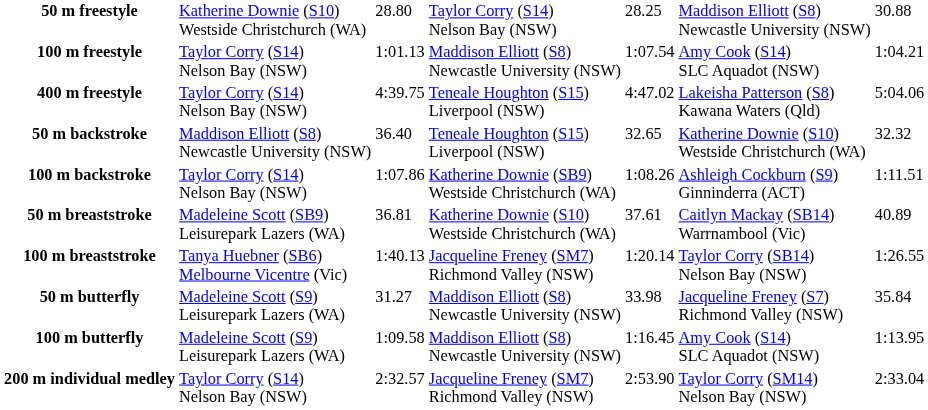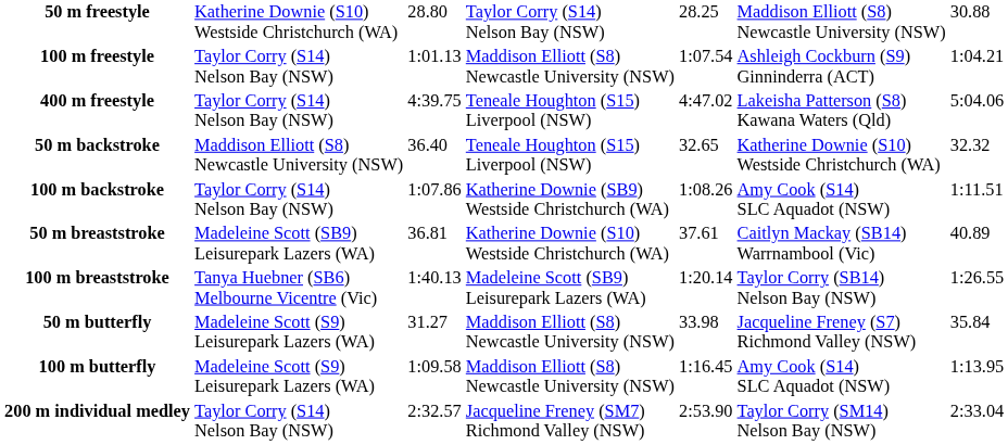100 m freestyle | column 6: Amy Cook (S14) SLC Aquadot (NSW) -> Ashleigh Cockburn (S9) Ginninderra (ACT)
100 m backstroke | column 6: Ashleigh Cockburn (S9) Ginninderra (ACT) -> Amy Cook (S14) SLC Aquadot (NSW)
100 m breaststroke | column 4: Jacqueline Freney (SM7) Richmond Valley (NSW) -> Madeleine Scott (SB9) Leisurepark Lazers (WA)
